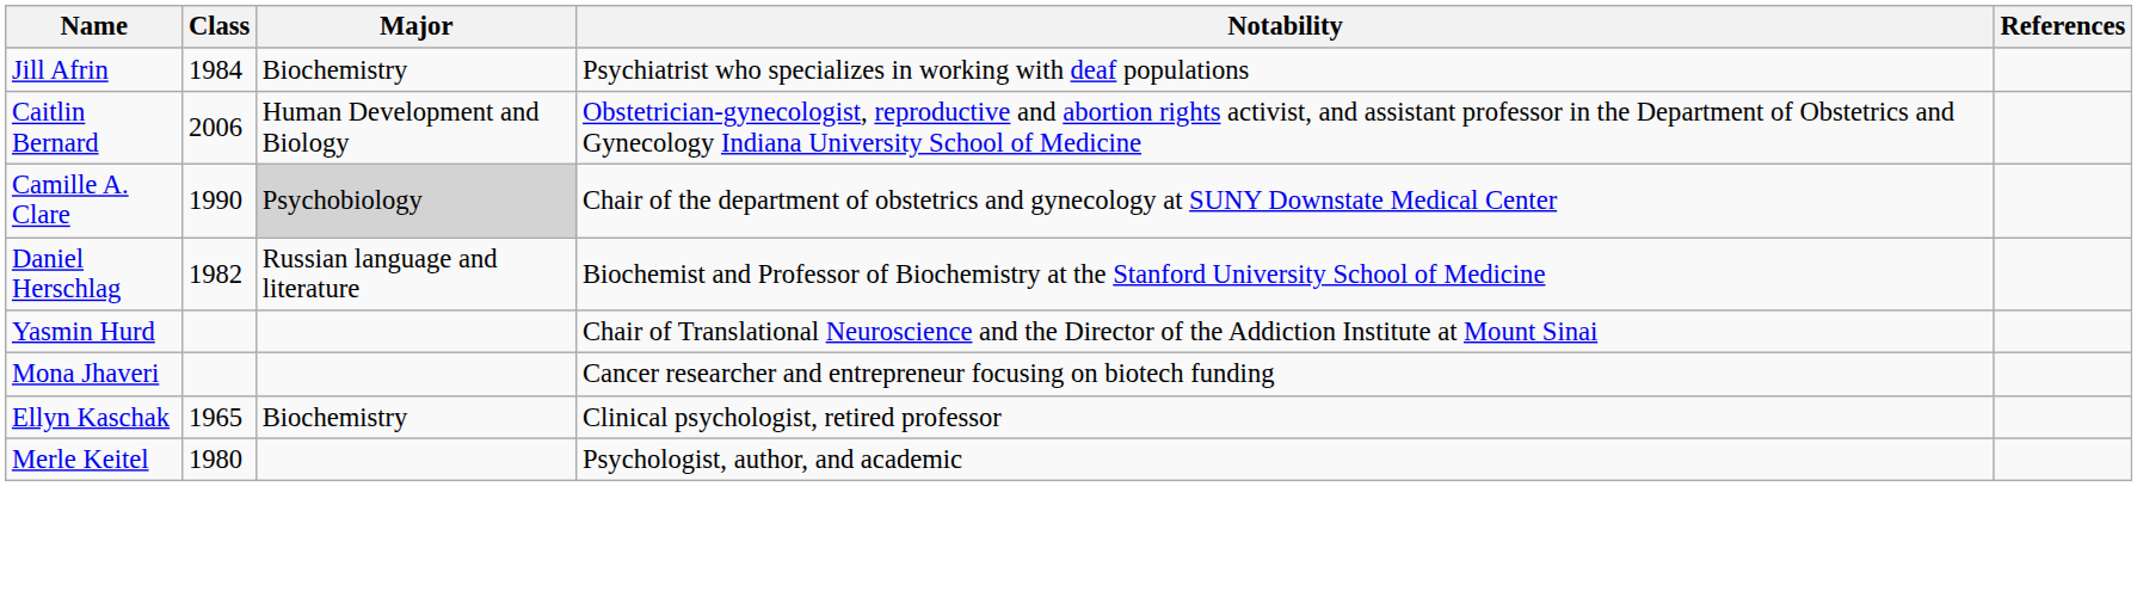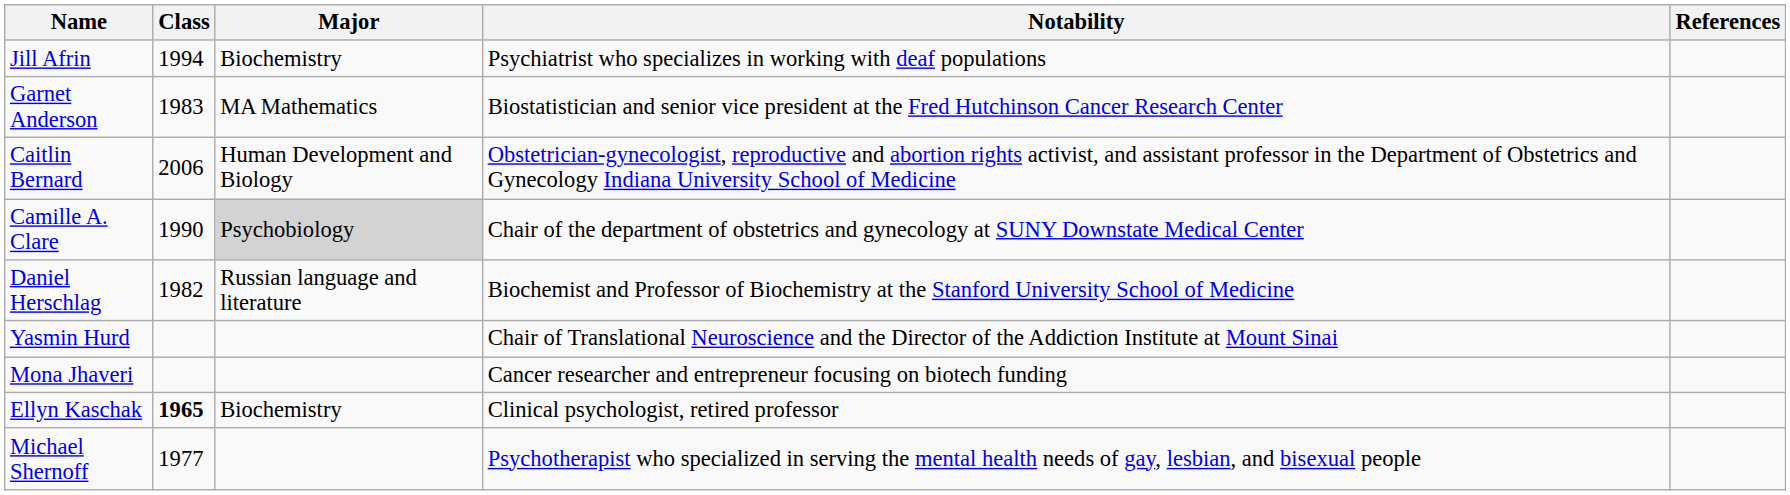Jill Afrin | Class: 1984 -> 1994
+ row: Garnet Anderson | 1983 | MA Mathematics | Biostatistician and senior vice president at the Fred Hutchinson Cancer Research Center
Ellyn Kaschak | Class: normal -> bold
- row: Merle Keitel | 1980 | Psychologist, author, and academic
+ row: Michael Shernoff | 1977 | Psychotherapist who specialized in serving the mental health needs of gay, lesbian, and bisexual people
